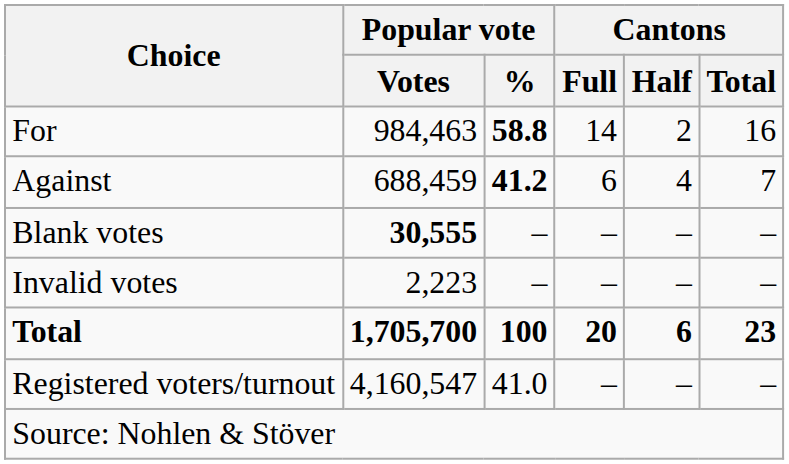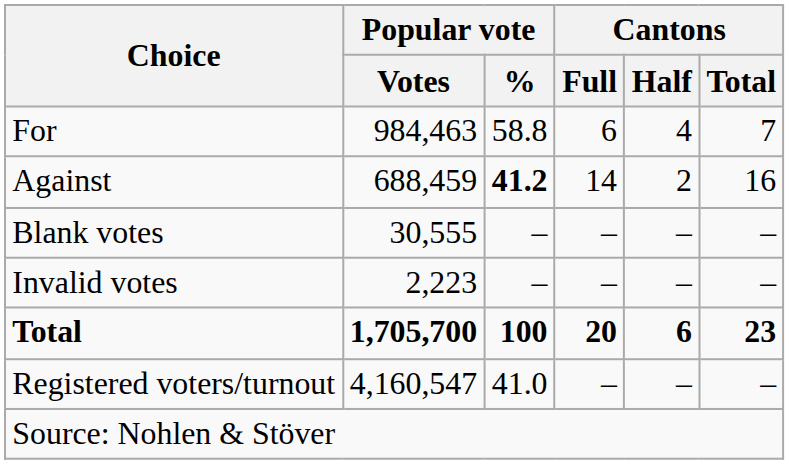For | Popular vote / %: bold -> normal
For | Cantons / Full: 14 -> 6
For | Cantons / Half: 2 -> 4
For | Cantons / Total: 16 -> 7
Against | Cantons / Full: 6 -> 14
Against | Cantons / Half: 4 -> 2
Against | Cantons / Total: 7 -> 16
Blank votes | Popular vote / Votes: bold -> normal
